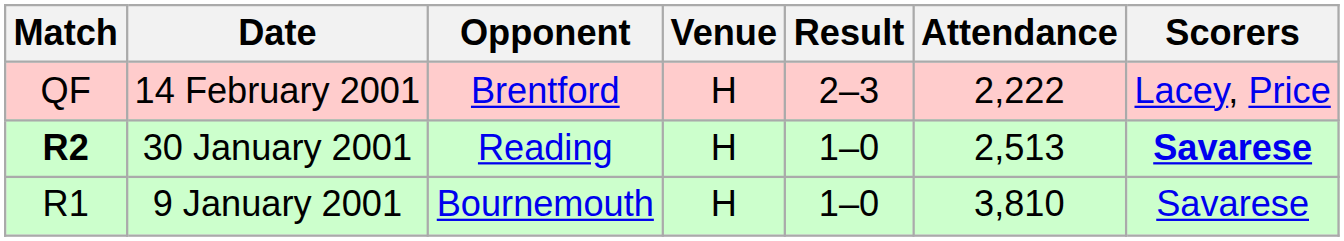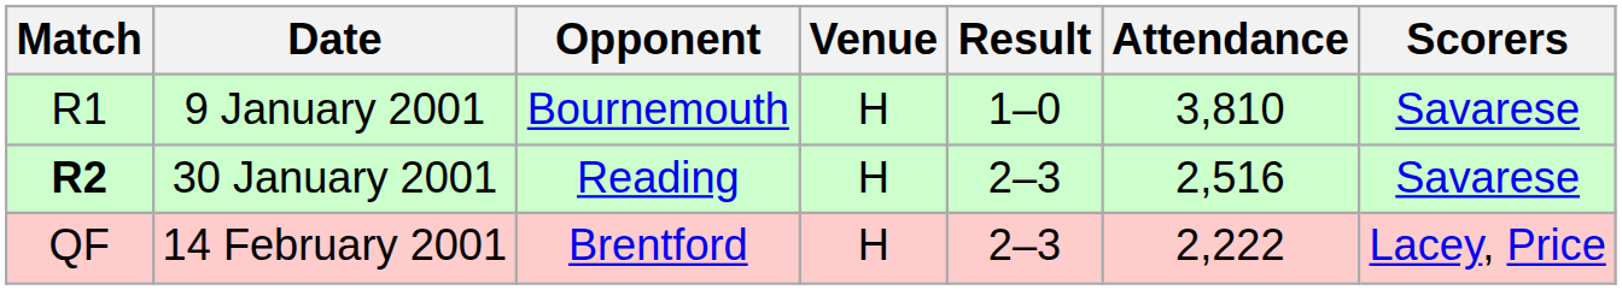rows swapped: 9 January 2001 <-> 14 February 2001
30 January 2001 | Result: 1–0 -> 2–3
30 January 2001 | Attendance: 2,513 -> 2,516
30 January 2001 | Scorers: bold -> normal
